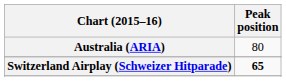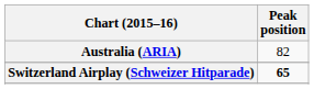Australia (ARIA) | Peak position: 80 -> 82
